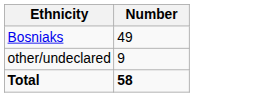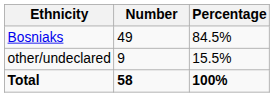+ column: Percentage | 84.5% | 15.5% | 100%
